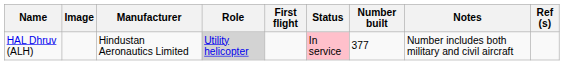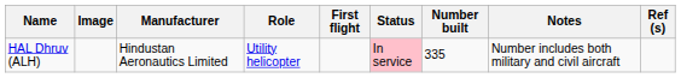HAL Dhruv (ALH) | Role: lightgrey background -> no background
HAL Dhruv (ALH) | Number built: 377 -> 335
